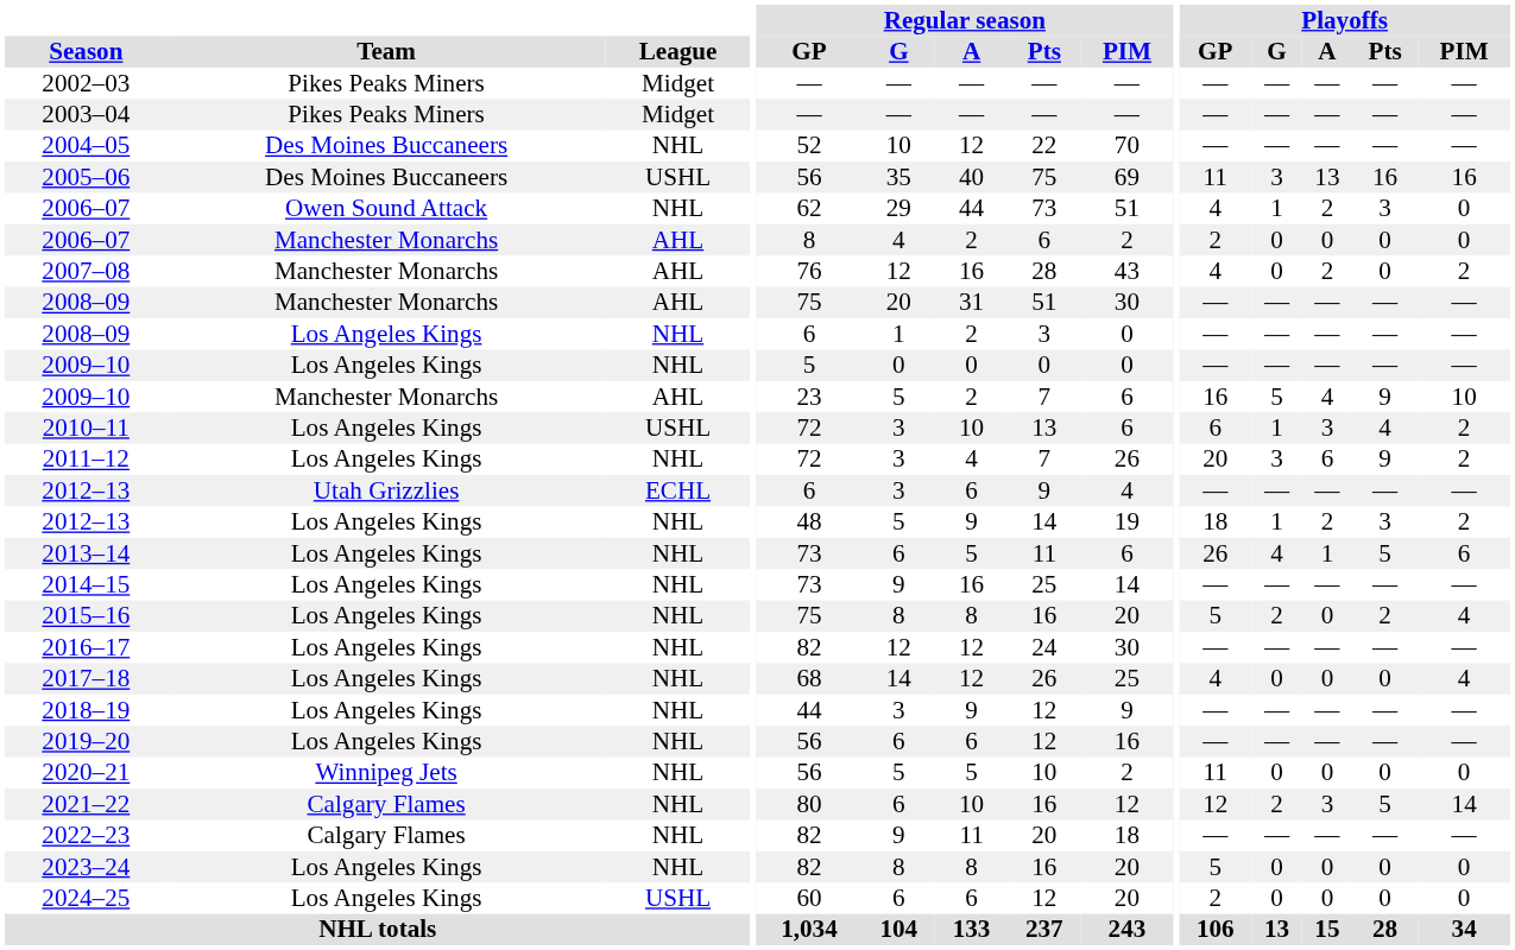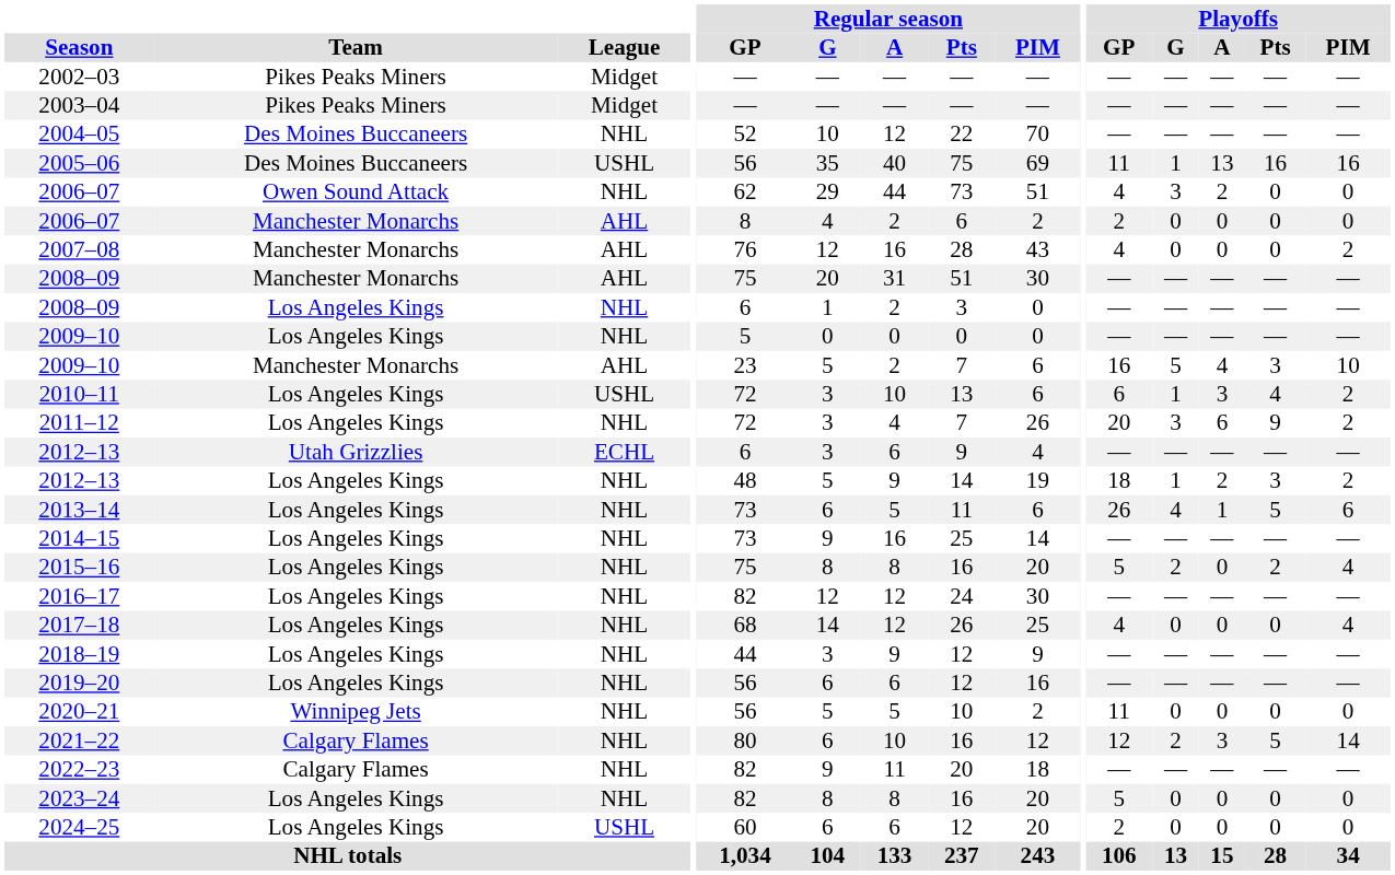2005–06 | Playoffs / G: 3 -> 1
2006–07 / Owen Sound Attack | Playoffs / G: 1 -> 3
2006–07 / Owen Sound Attack | Playoffs / Pts: 3 -> 0
2007–08 | Playoffs / A: 2 -> 0
2009–10 / Manchester Monarchs | Playoffs / Pts: 9 -> 3
